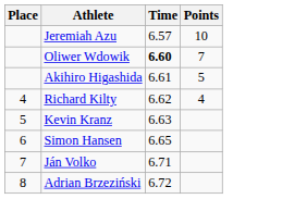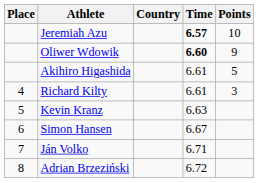+ column: Country
Jeremiah Azu | Time: normal -> bold
Oliwer Wdowik | Points: 7 -> 9
Richard Kilty | Time: 6.62 -> 6.61
Richard Kilty | Points: 4 -> 3
Simon Hansen | Time: 6.65 -> 6.67
